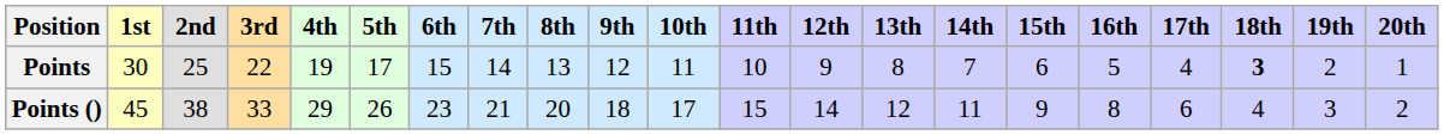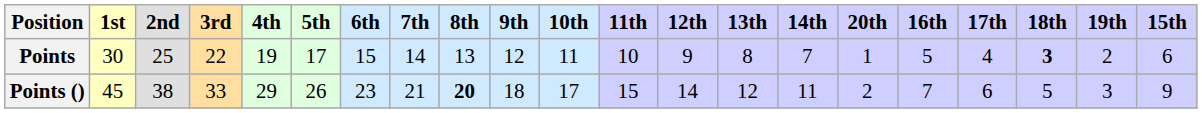columns swapped: 15th <-> 20th
Points () | 8th: normal -> bold
Points () | 16th: 8 -> 7
Points () | 18th: 4 -> 5
